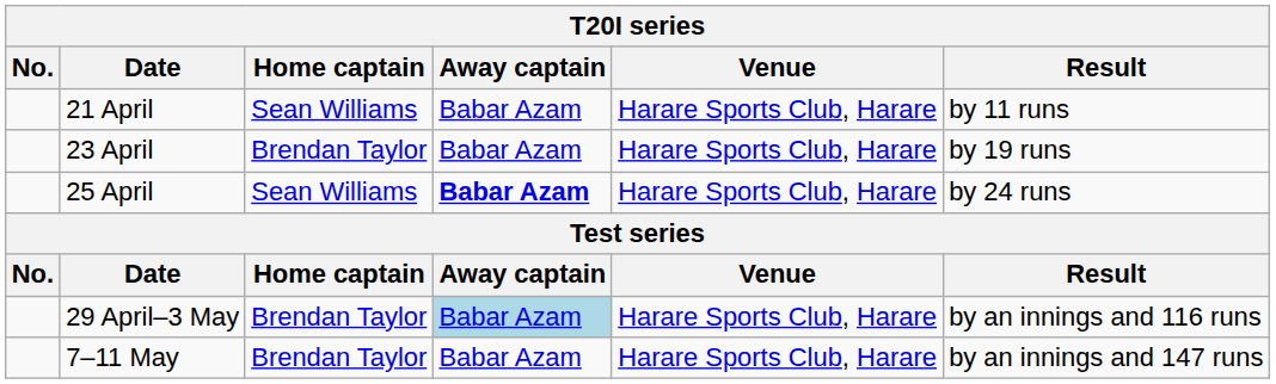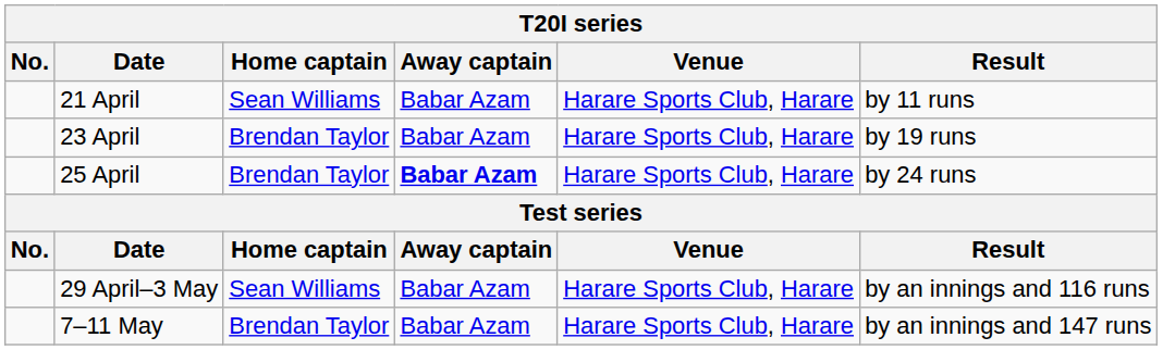25 April | Home captain: Sean Williams -> Brendan Taylor
29 April–3 May | Home captain: Brendan Taylor -> Sean Williams
29 April–3 May | Away captain: lightblue background -> no background
